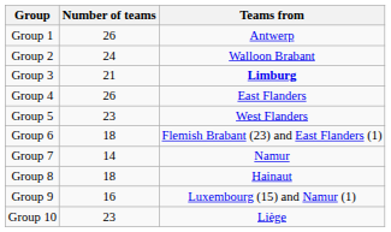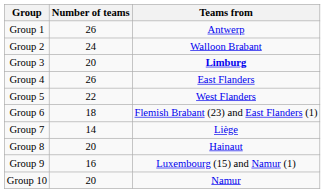Group 3 | Number of teams: 21 -> 20
Group 5 | Number of teams: 23 -> 22
Group 7 | Teams from: Namur -> Liège
Group 8 | Number of teams: 18 -> 20
Group 10 | Number of teams: 23 -> 20
Group 10 | Teams from: Liège -> Namur
